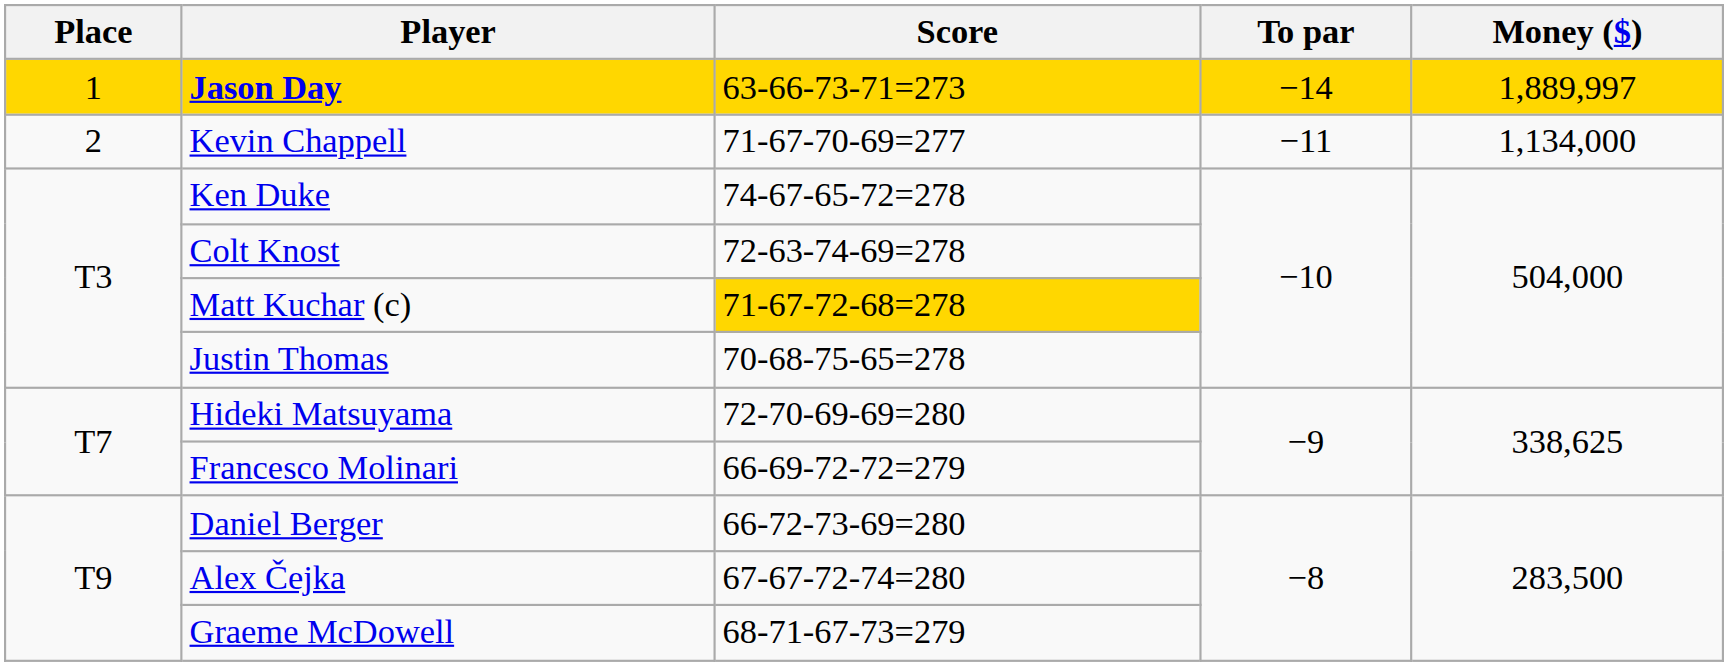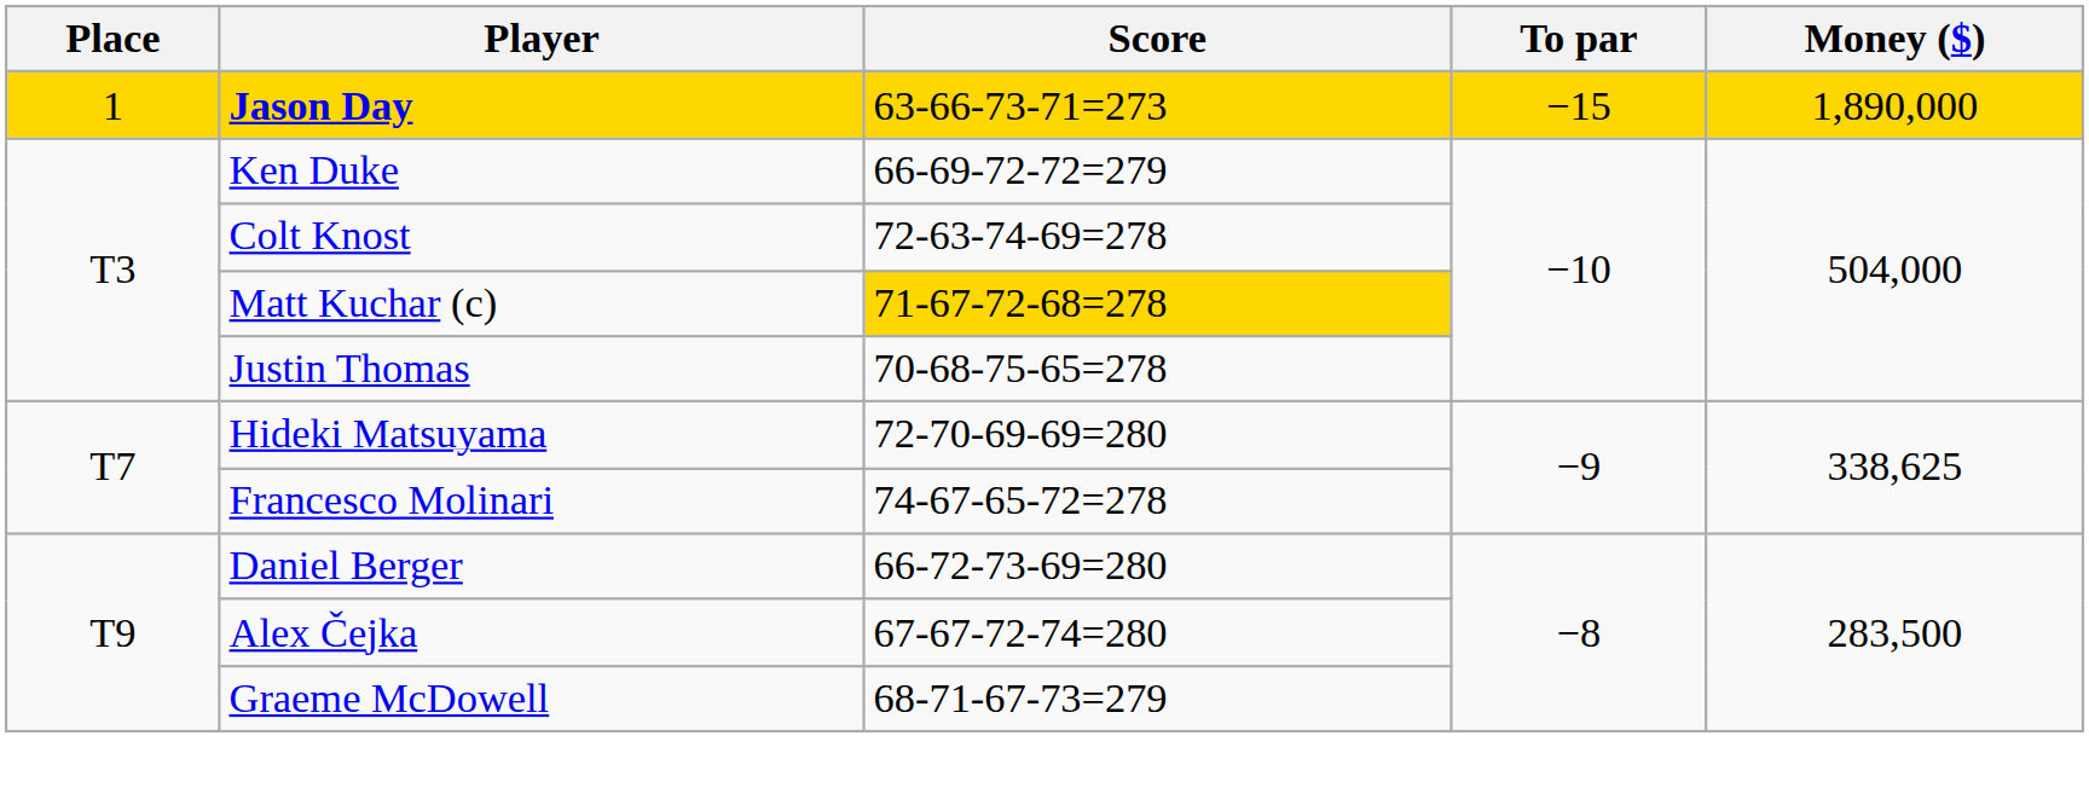Jason Day | To par: −14 -> −15
Jason Day | Money ($): 1,889,997 -> 1,890,000
- row: 2 | Kevin Chappell | 71-67-70-69=277 | −11 | 1,134,000
Ken Duke | Score: 74-67-65-72=278 -> 66-69-72-72=279
Francesco Molinari | Score: 66-69-72-72=279 -> 74-67-65-72=278
